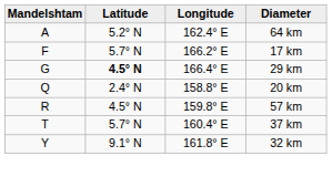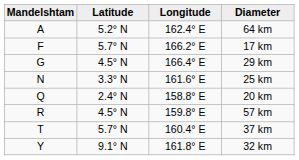29 km | Latitude: bold -> normal
+ row: N | 3.3° N | 161.6° E | 25 km
